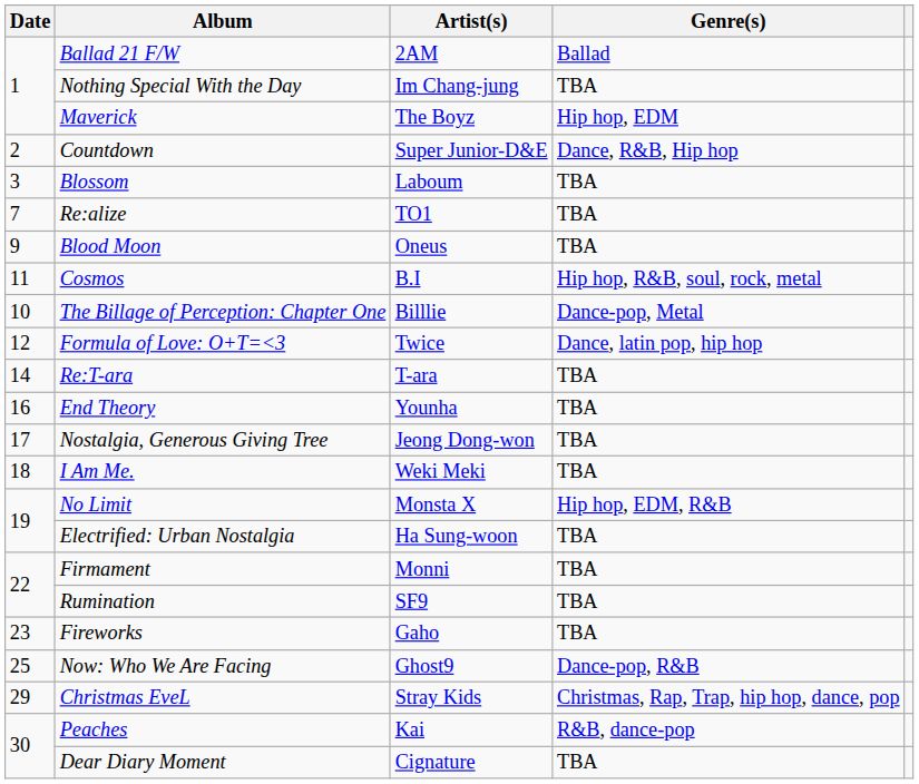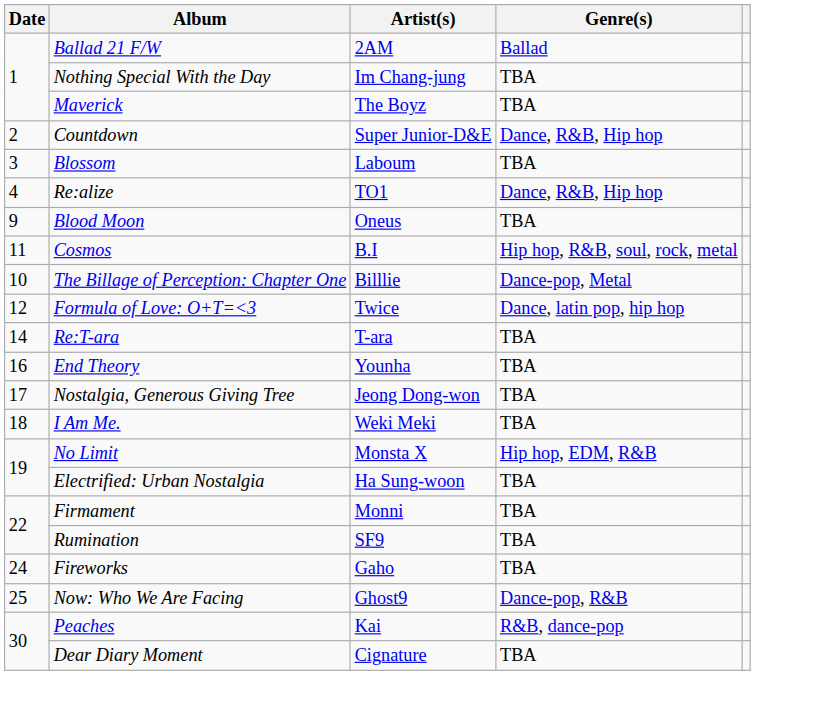Maverick | Genre(s): Hip hop, EDM -> TBA
Re:alize | Date: 7 -> 4
Re:alize | Genre(s): TBA -> Dance, R&B, Hip hop
Fireworks | Date: 23 -> 24
- row: 29 | Christmas EveL | Stray Kids | Christmas, Rap, Trap, hip hop, dance, pop
